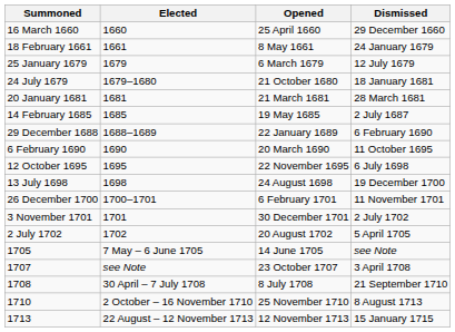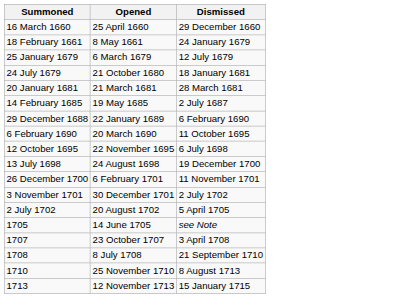- column: Elected | 1660 | 1661 | 1679 | 1679–1680 | 1681 | 1685 | 1688–1689 | 1690 | 1695 | 1698 | 1700–1701 | 1701 | 1702 | 7 May – 6 June 1705 | see Note | 30 April – 7 July 1708 | 2 October – 16 November 1710 | 22 August – 12 November 1713
